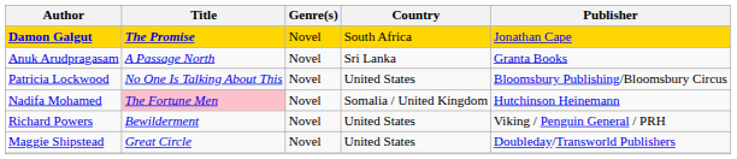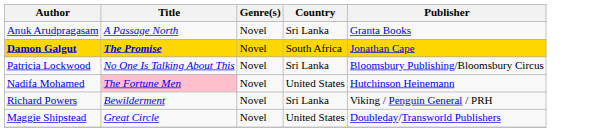rows swapped: Damon Galgut <-> Anuk Arudpragasam
Patricia Lockwood | Country: United States -> Sri Lanka
Nadifa Mohamed | Country: Somalia / United Kingdom -> United States
Richard Powers | Country: United States -> Sri Lanka
